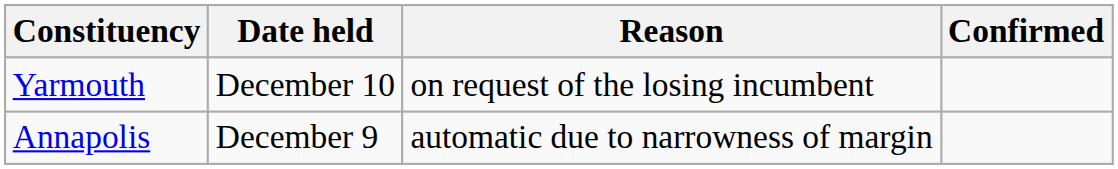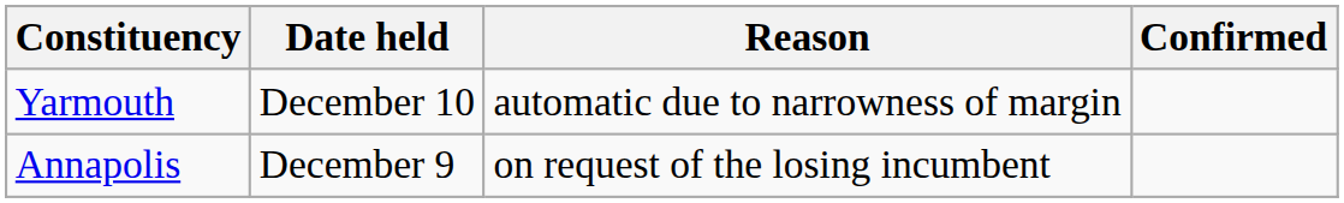Yarmouth | Reason: on request of the losing incumbent -> automatic due to narrowness of margin
Annapolis | Reason: automatic due to narrowness of margin -> on request of the losing incumbent
